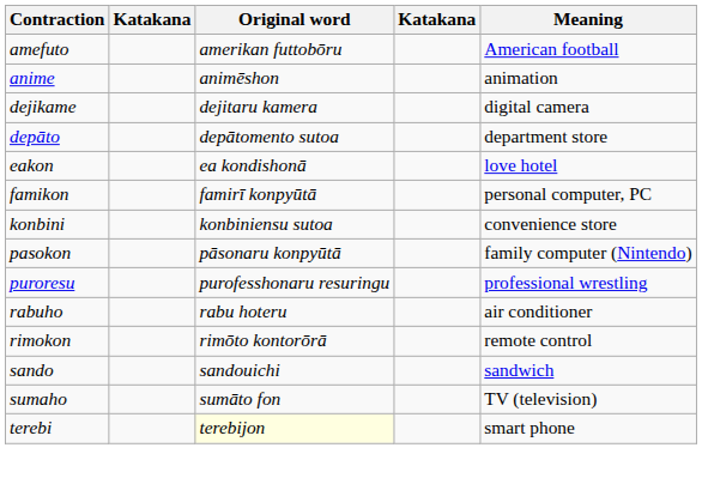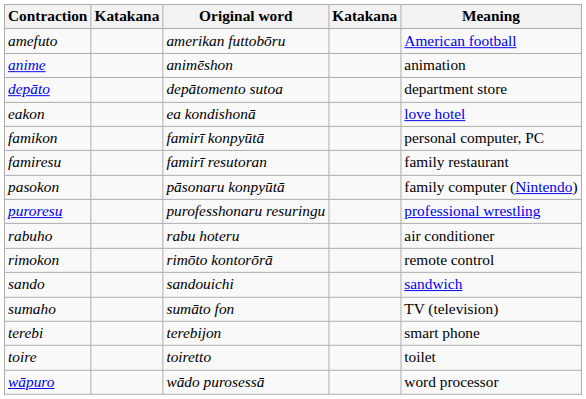- row: dejikame | dejitaru kamera | digital camera
+ row: famiresu | famirī resutoran | family restaurant
- row: konbini | konbiniensu sutoa | convenience store
terebi | Original word: lightyellow background -> no background
+ row: toire | toiretto | toilet
+ row: wāpuro | wādo purosessā | word processor
